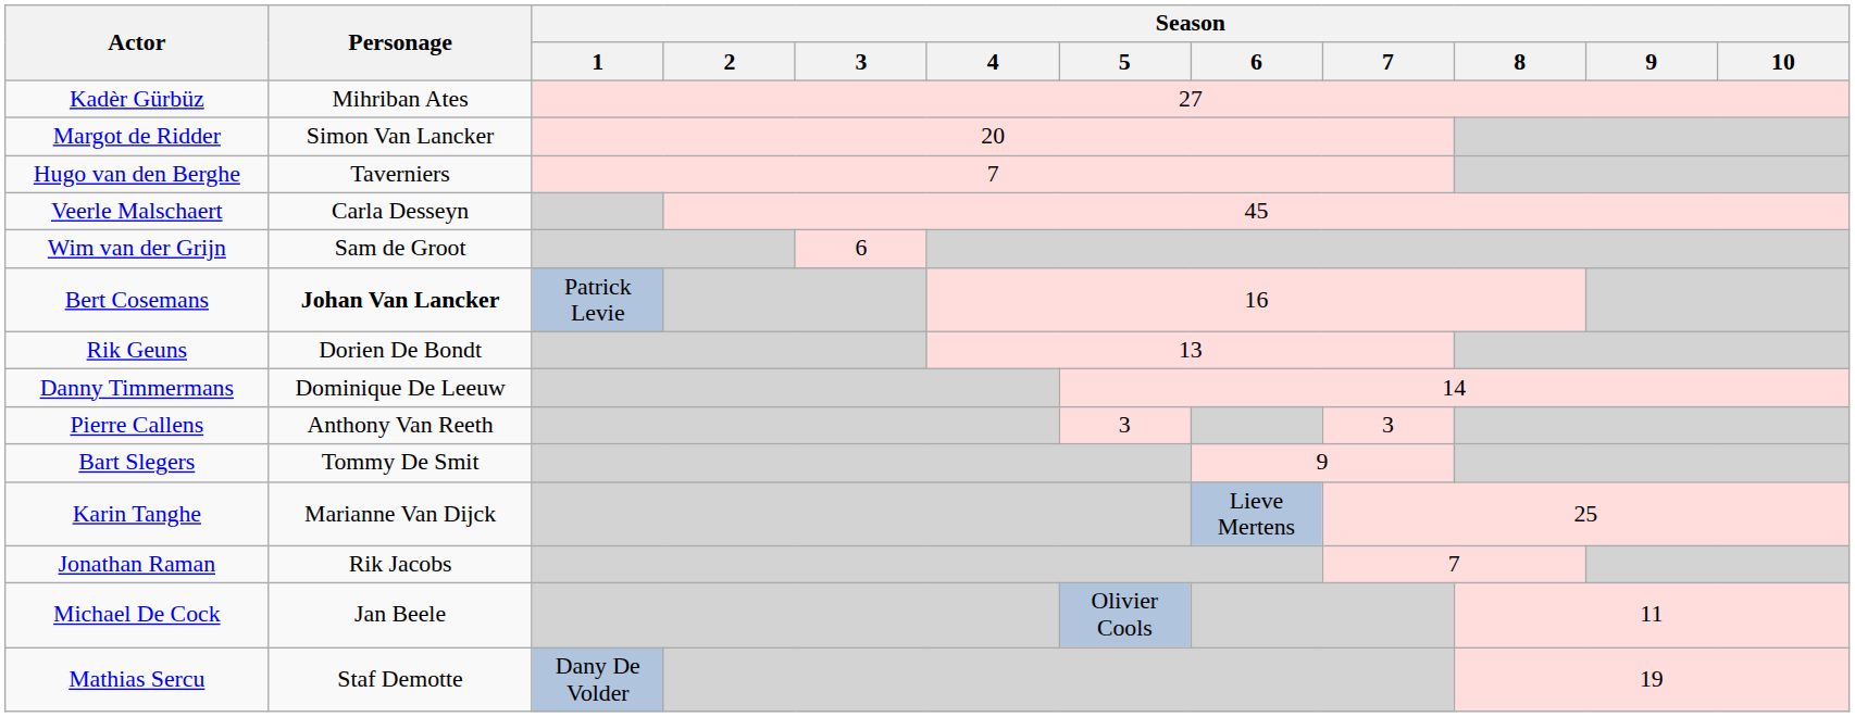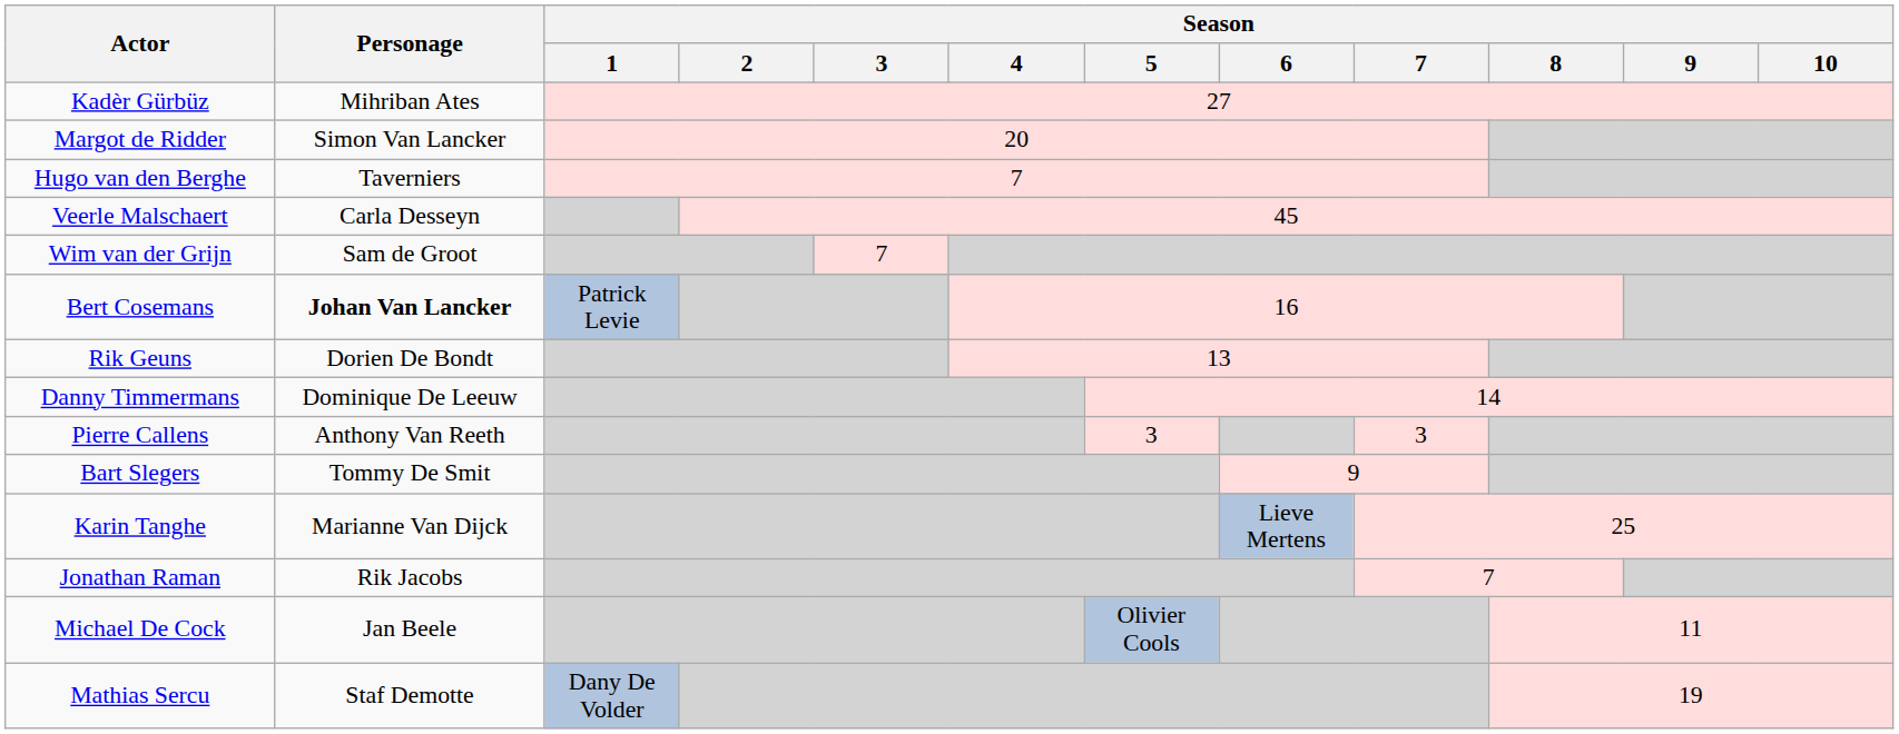Wim van der Grijn | Season / 3: 6 -> 7
